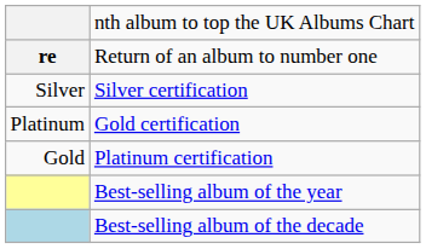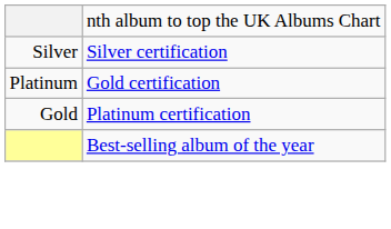- row: re | Return of an album to number one
- row: Best-selling album of the decade
